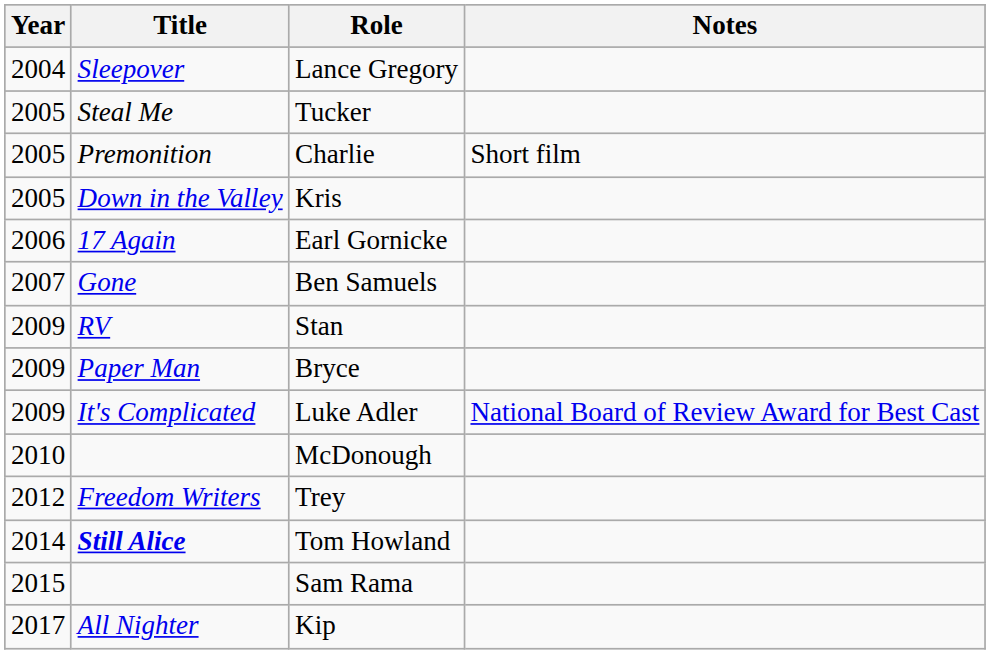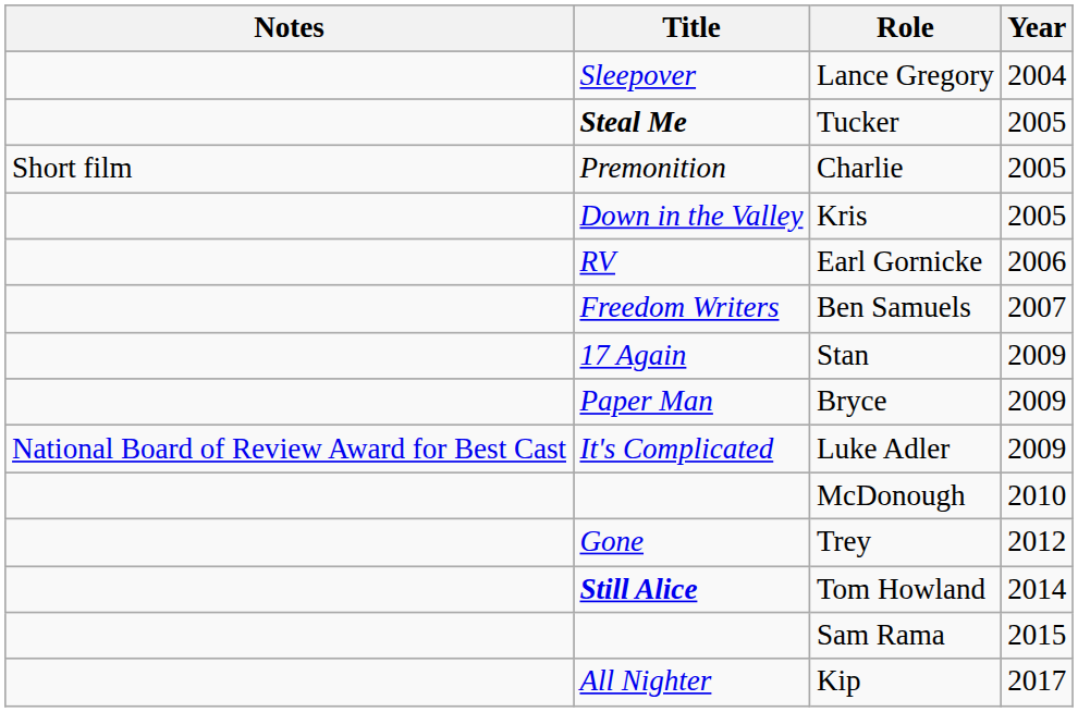columns swapped: Year <-> Notes
Tucker | Title: normal -> bold
Earl Gornicke | Title: 17 Again -> RV
Ben Samuels | Title: Gone -> Freedom Writers
Stan | Title: RV -> 17 Again
Trey | Title: Freedom Writers -> Gone
